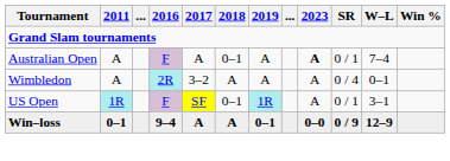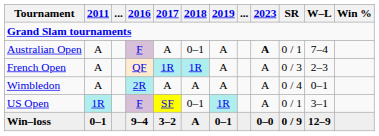+ row: French Open | A | QF | 1R | 1R | A | A | 0 / 3 | 2–3
Wimbledon | 2017: 3–2 -> A
Win–loss | 2017: A -> 3–2
